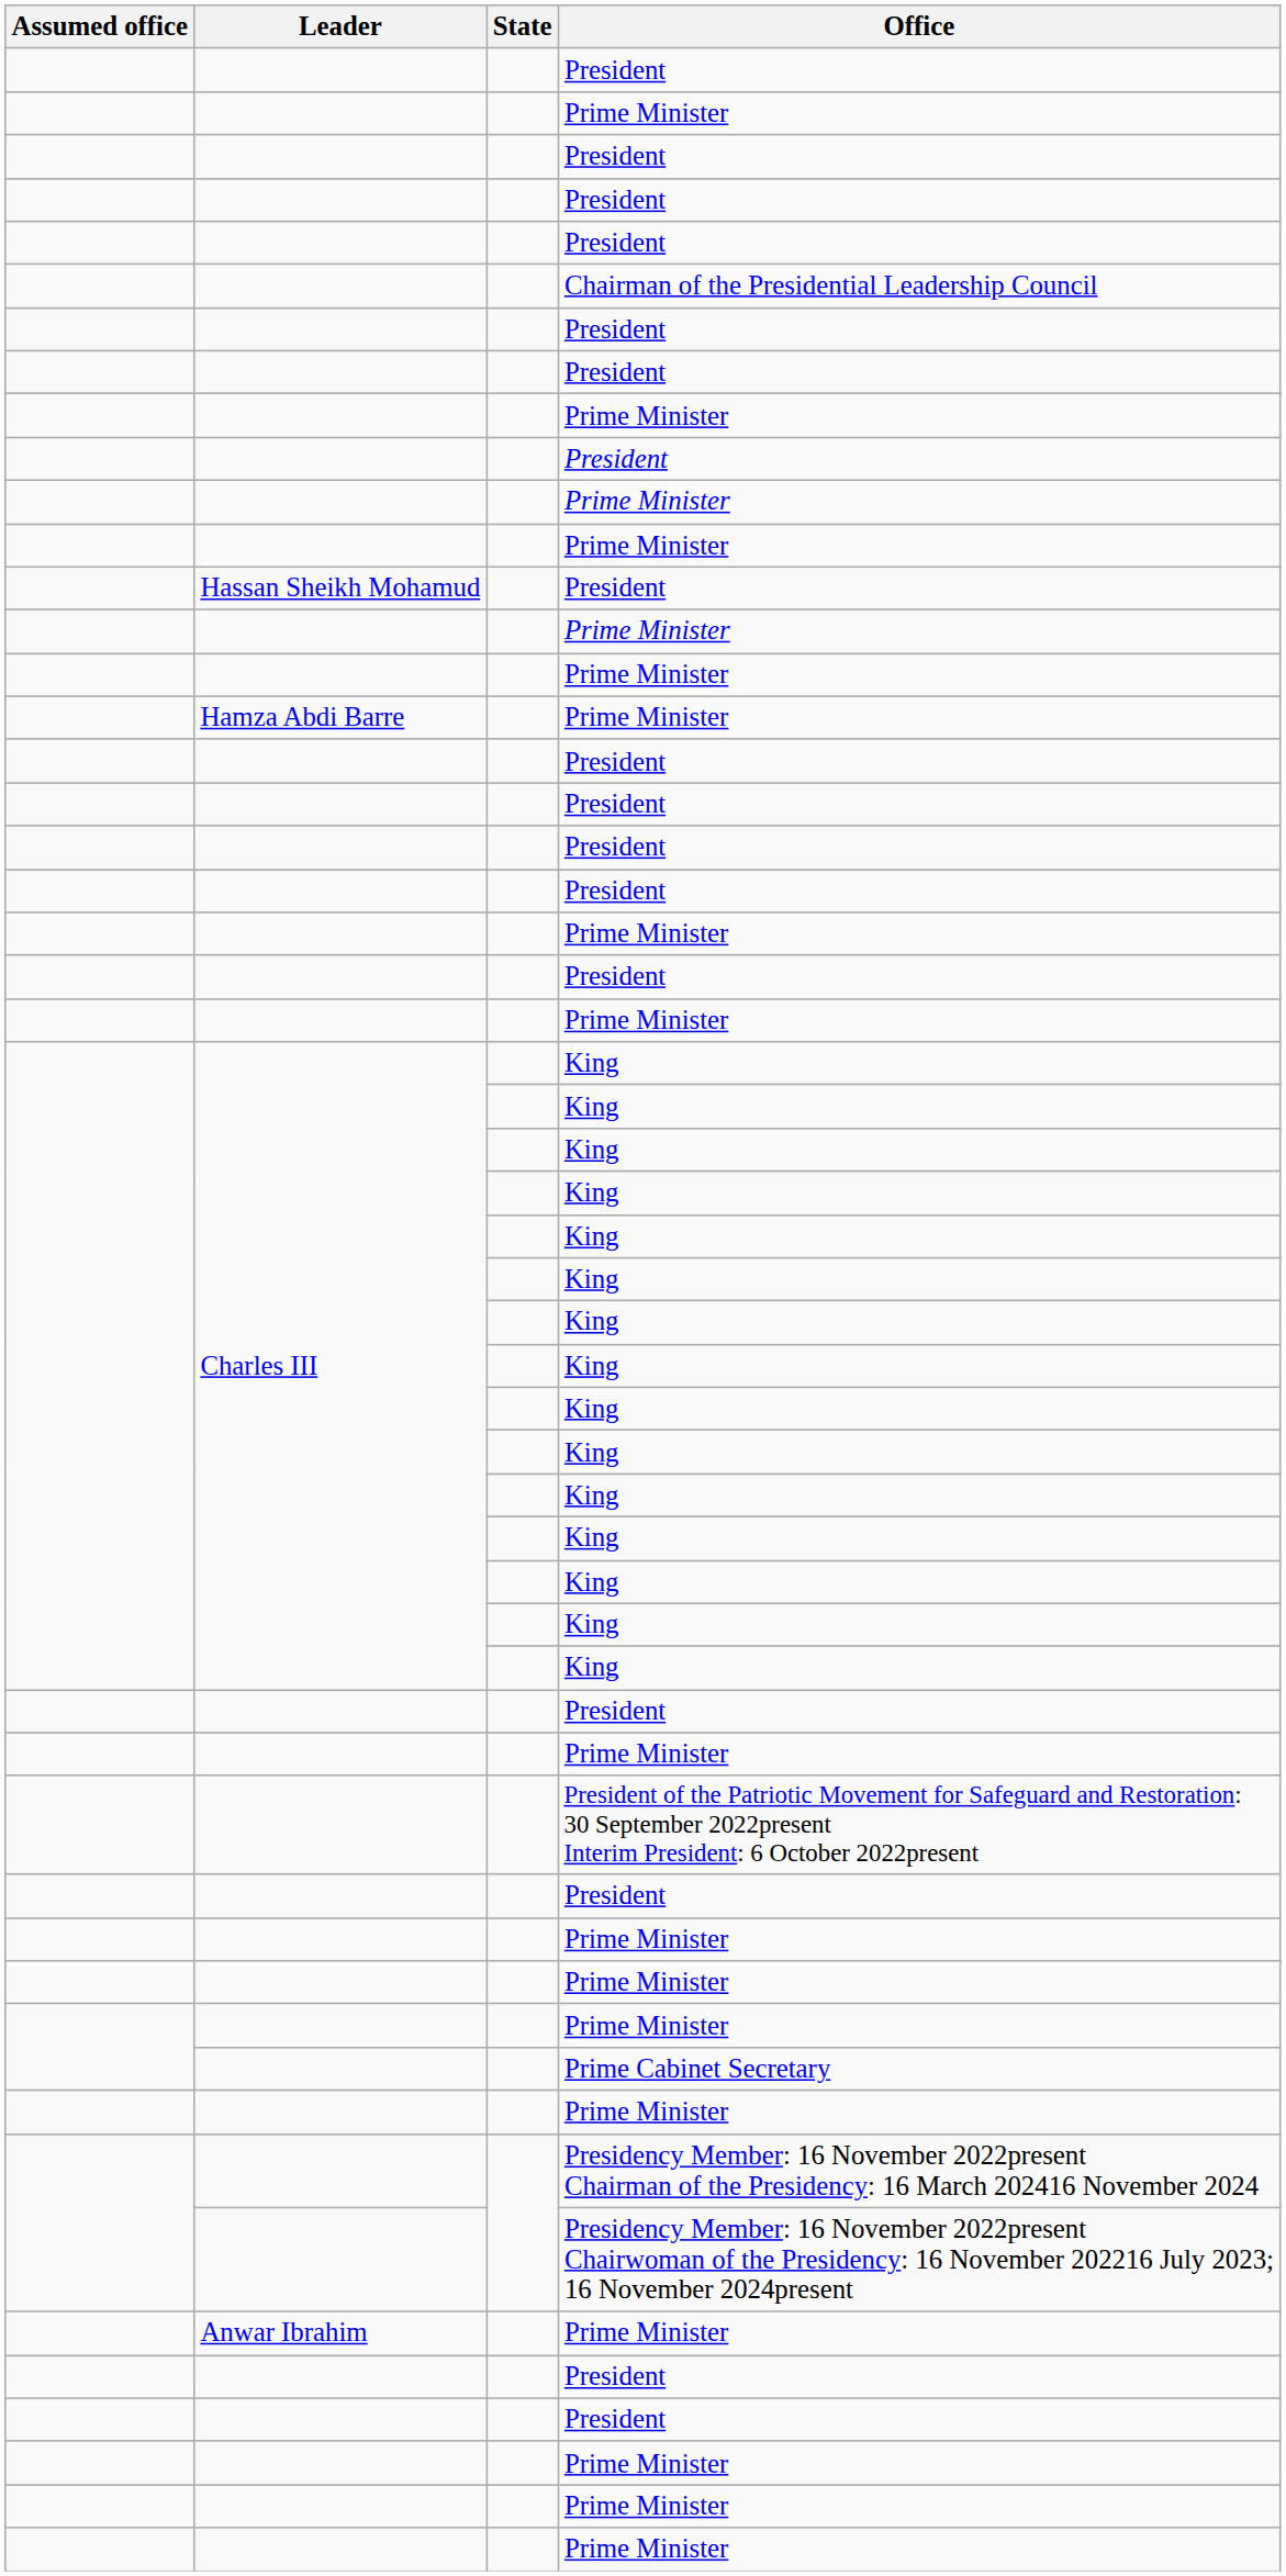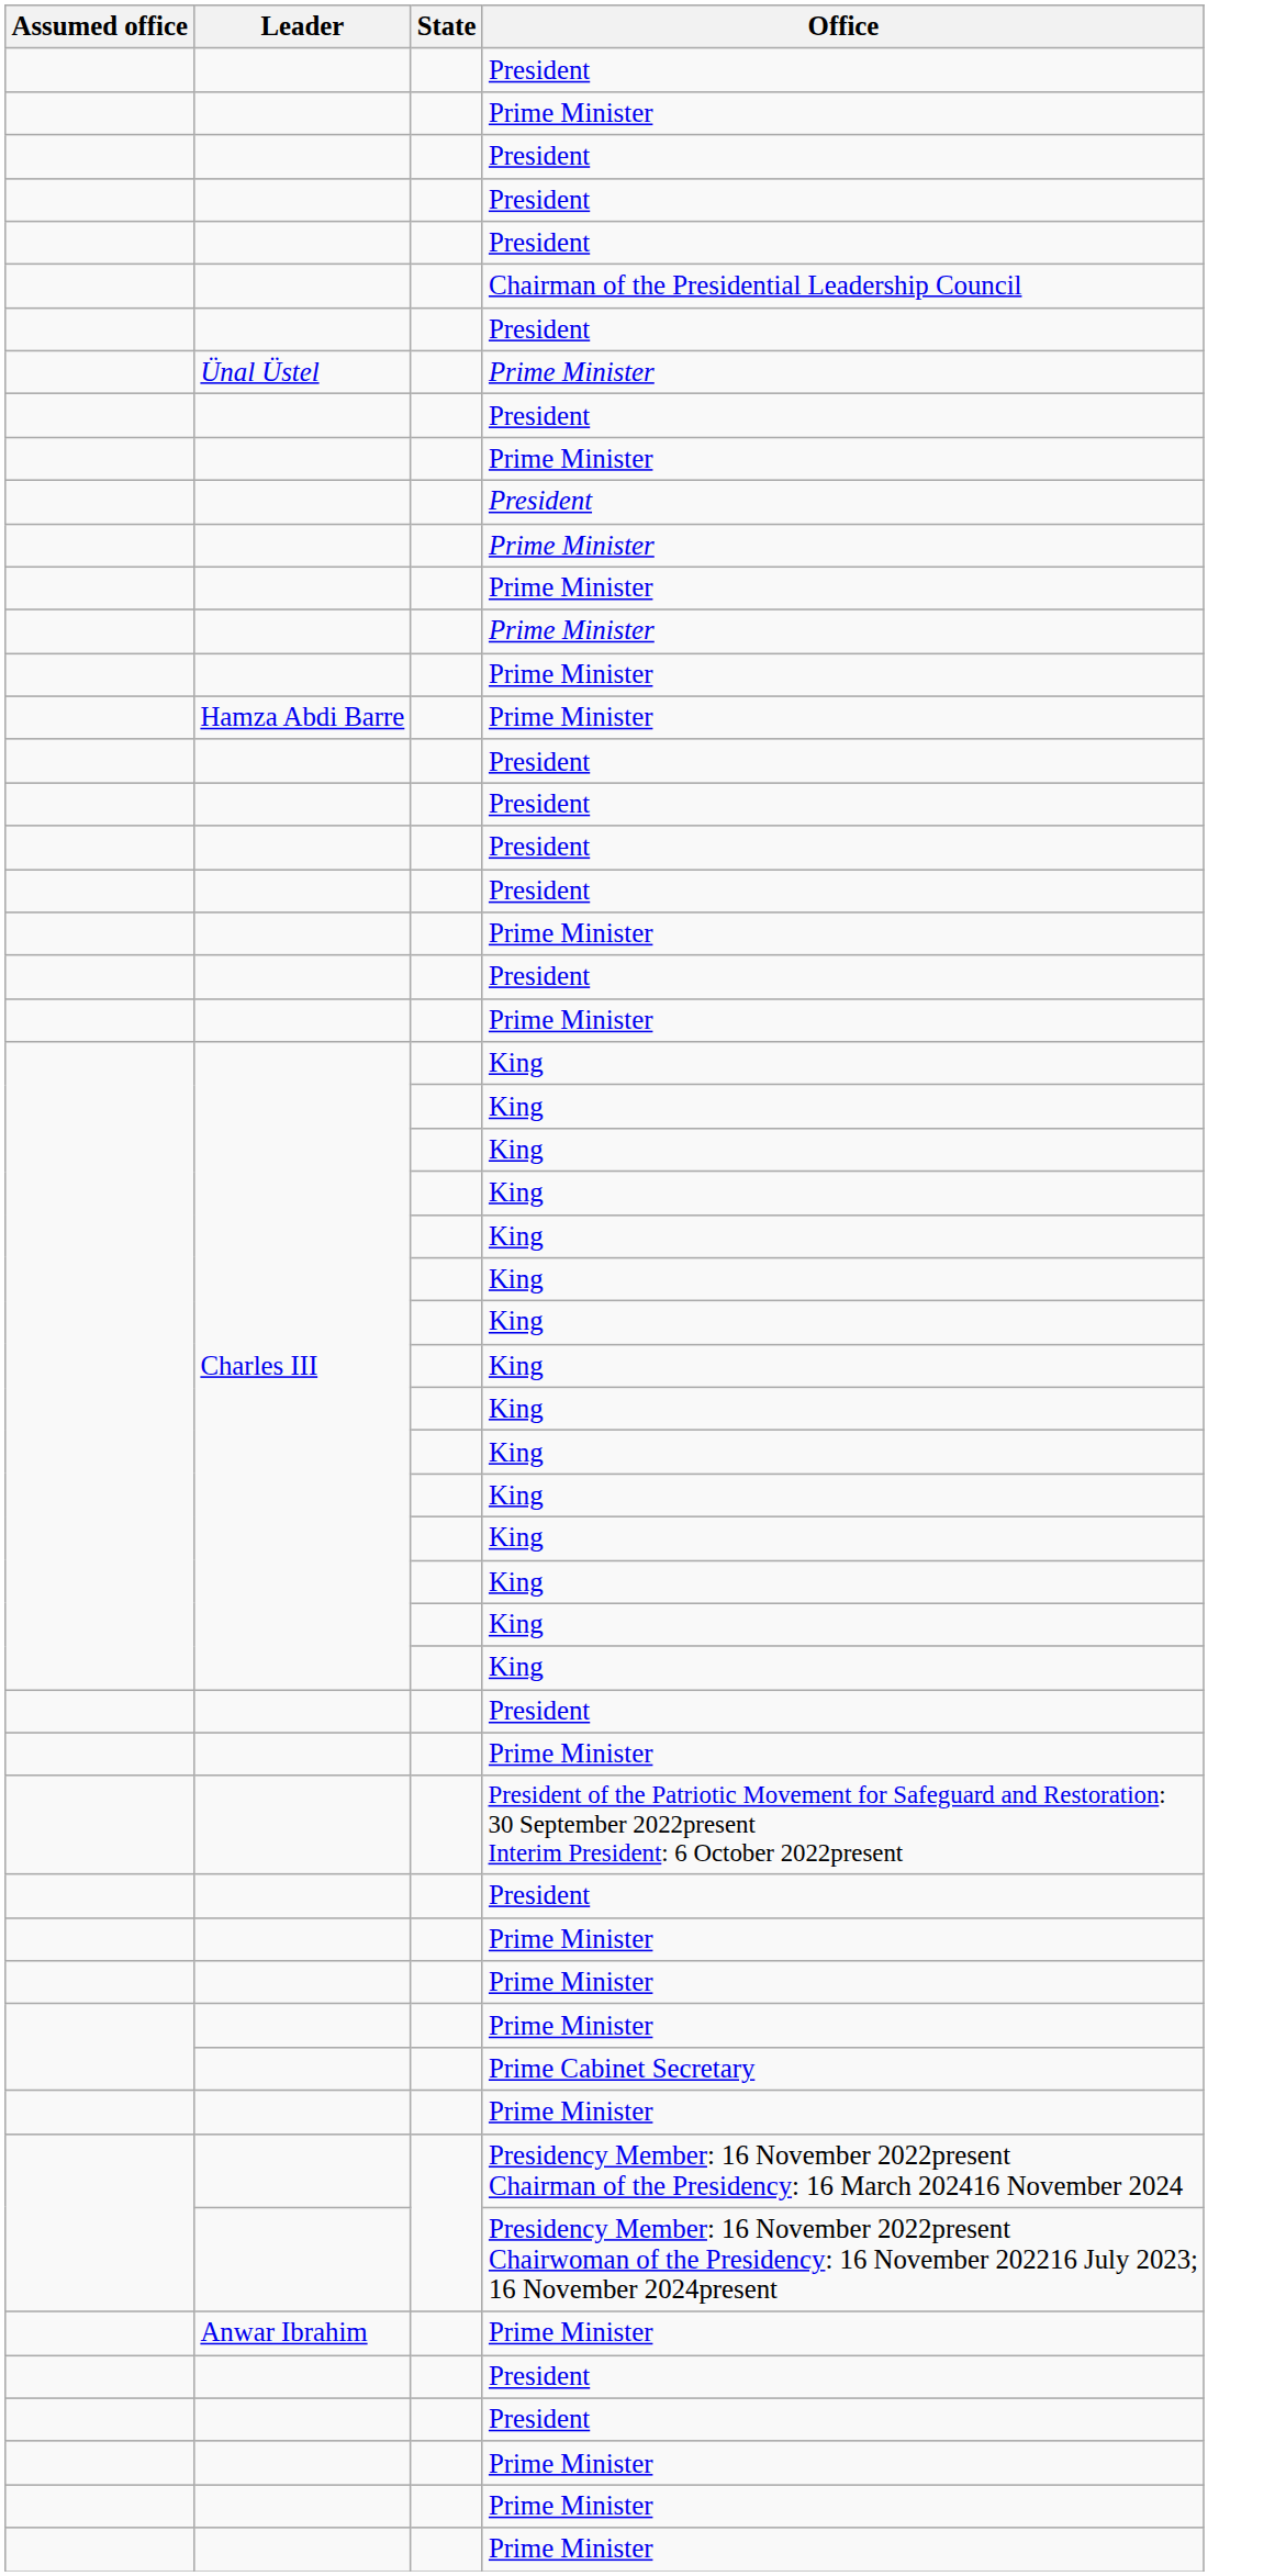+ row: Ünal Üstel | Prime Minister
- row: Hassan Sheikh Mohamud | President
